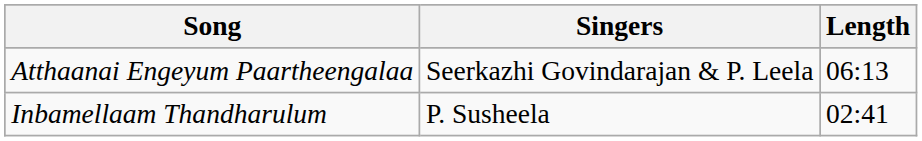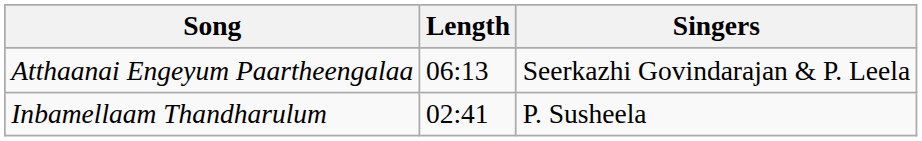columns swapped: Singers <-> Length
